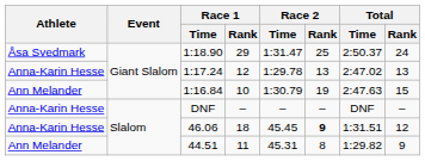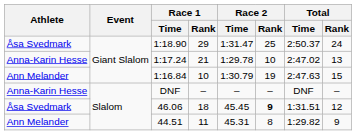1:17.24 | Race 1 / Rank: 12 -> 21
1:17.24 | Race 2 / Rank: 13 -> 10
46.06 | Athlete: Anna-Karin Hesse -> Åsa Svedmark
